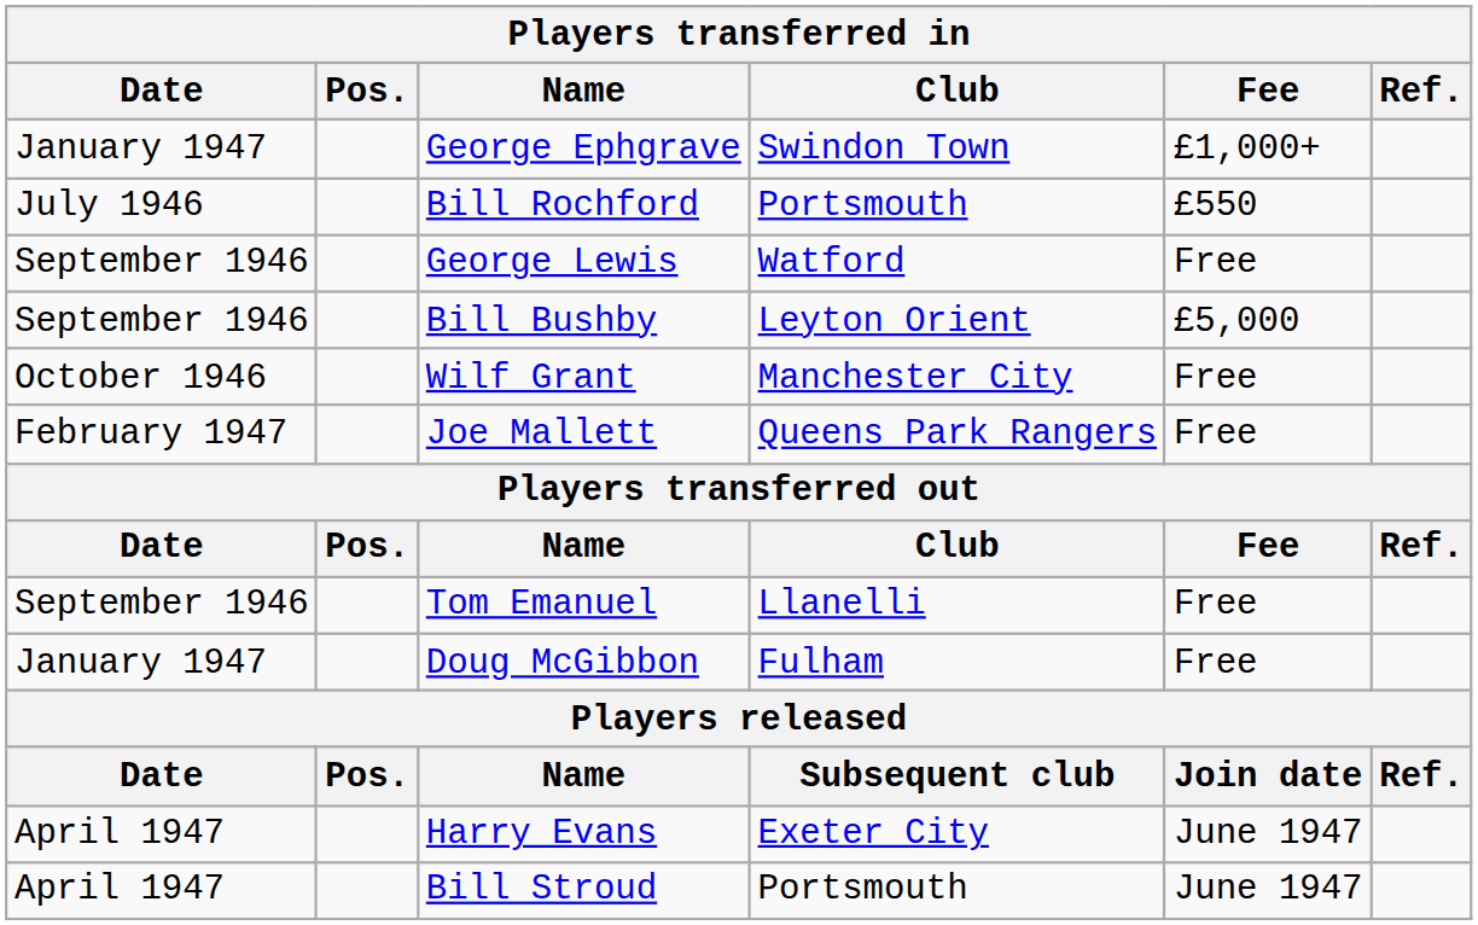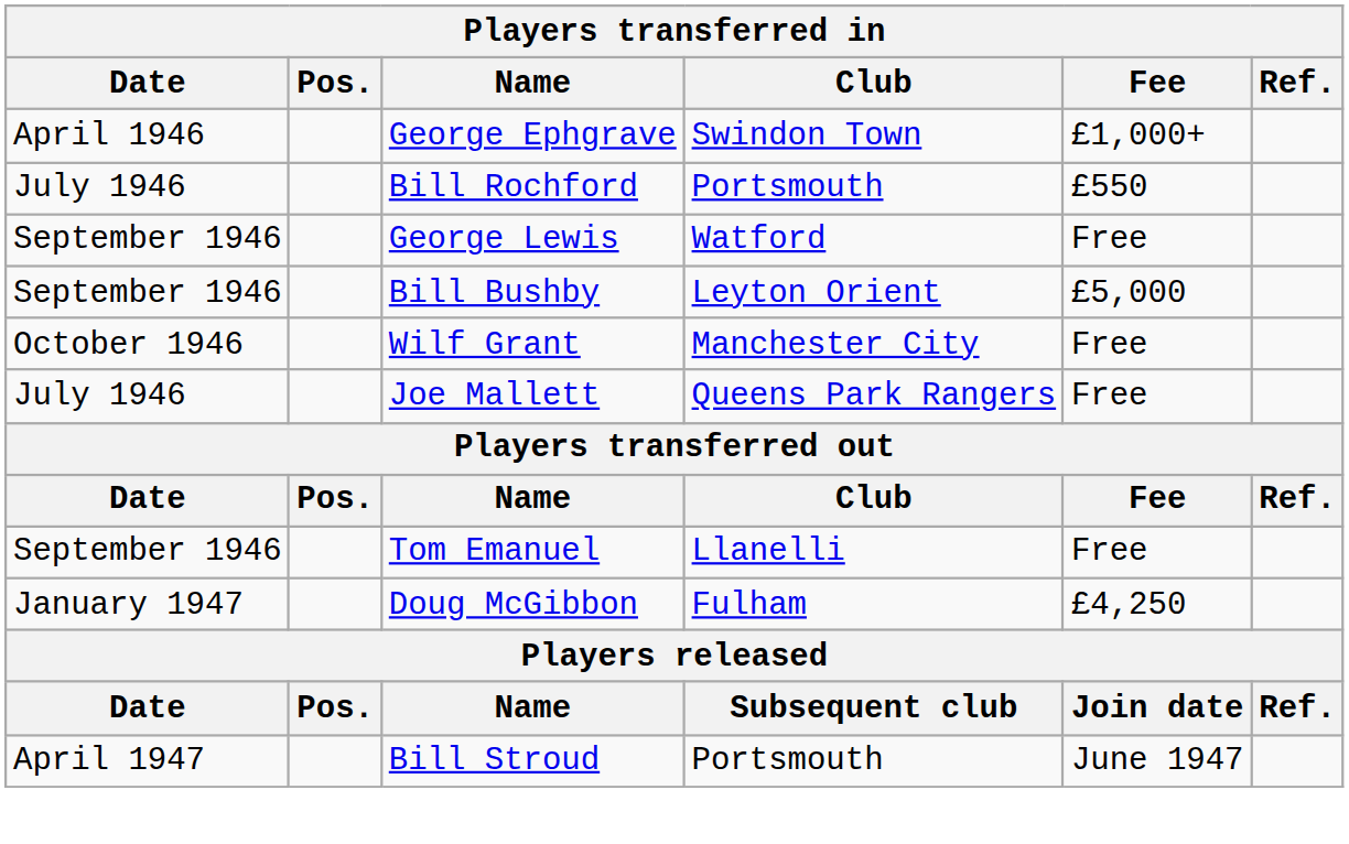George Ephgrave | Date: January 1947 -> April 1946
Joe Mallett | Date: February 1947 -> July 1946
Doug McGibbon | Fee: Free -> £4,250
- row: April 1947 | Harry Evans | Exeter City | June 1947
